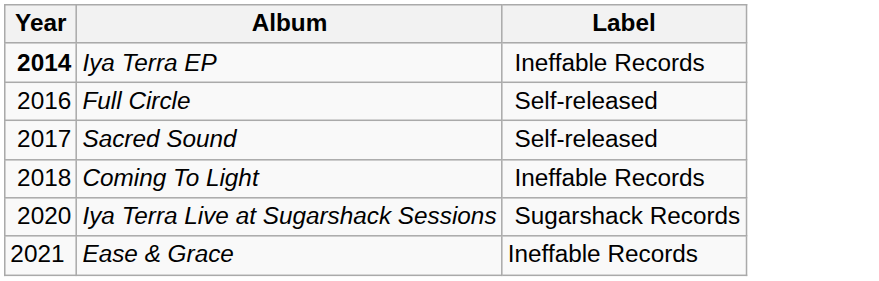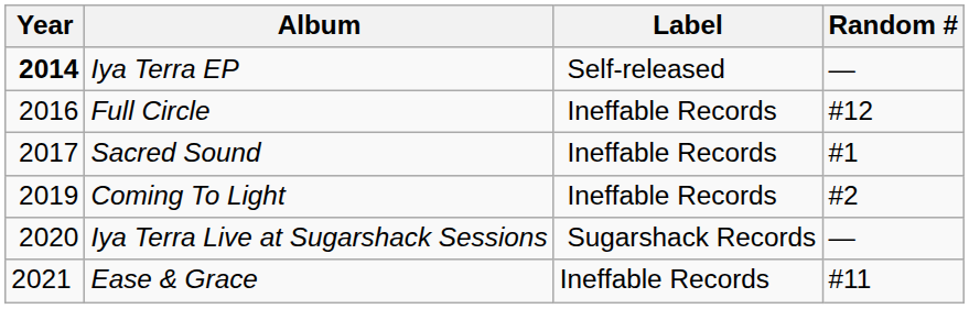+ column: Random # | — | #12 | #1 | #2 | — | #11
Iya Terra EP | Label: Ineffable Records -> Self-released
Full Circle | Label: Self-released -> Ineffable Records
Sacred Sound | Label: Self-released -> Ineffable Records
Coming To Light | Year: 2018 -> 2019
